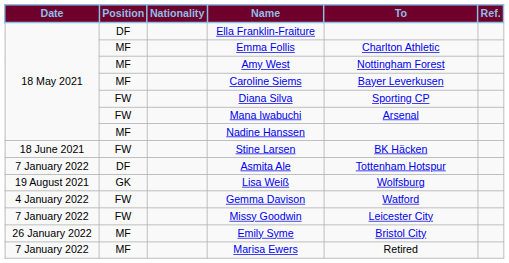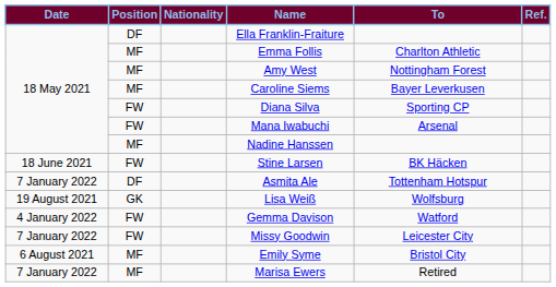Emily Syme | Date: 26 January 2022 -> 6 August 2021
